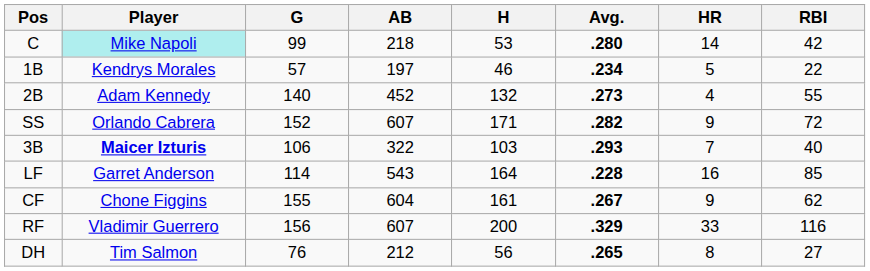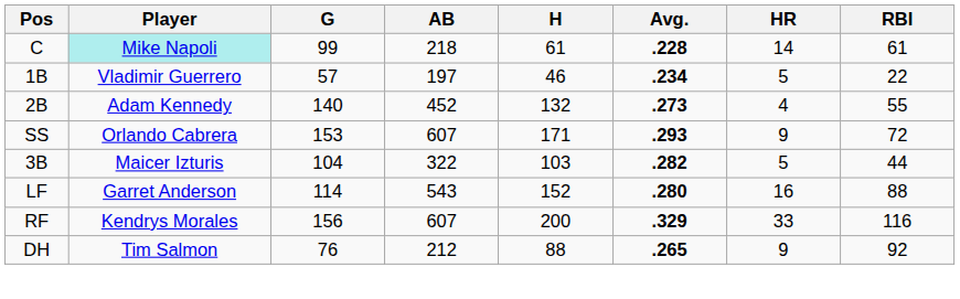C | H: 53 -> 61
C | Avg.: .280 -> .228
C | RBI: 42 -> 61
1B | Player: Kendrys Morales -> Vladimir Guerrero
SS | G: 152 -> 153
SS | Avg.: .282 -> .293
3B | Player: bold -> normal
3B | G: 106 -> 104
3B | Avg.: .293 -> .282
3B | HR: 7 -> 5
3B | RBI: 40 -> 44
LF | H: 164 -> 152
LF | Avg.: .228 -> .280
LF | RBI: 85 -> 88
- row: CF | Chone Figgins | 155 | 604 | 161 | .267 | 9 | 62
RF | Player: Vladimir Guerrero -> Kendrys Morales
DH | H: 56 -> 88
DH | HR: 8 -> 9
DH | RBI: 27 -> 92
